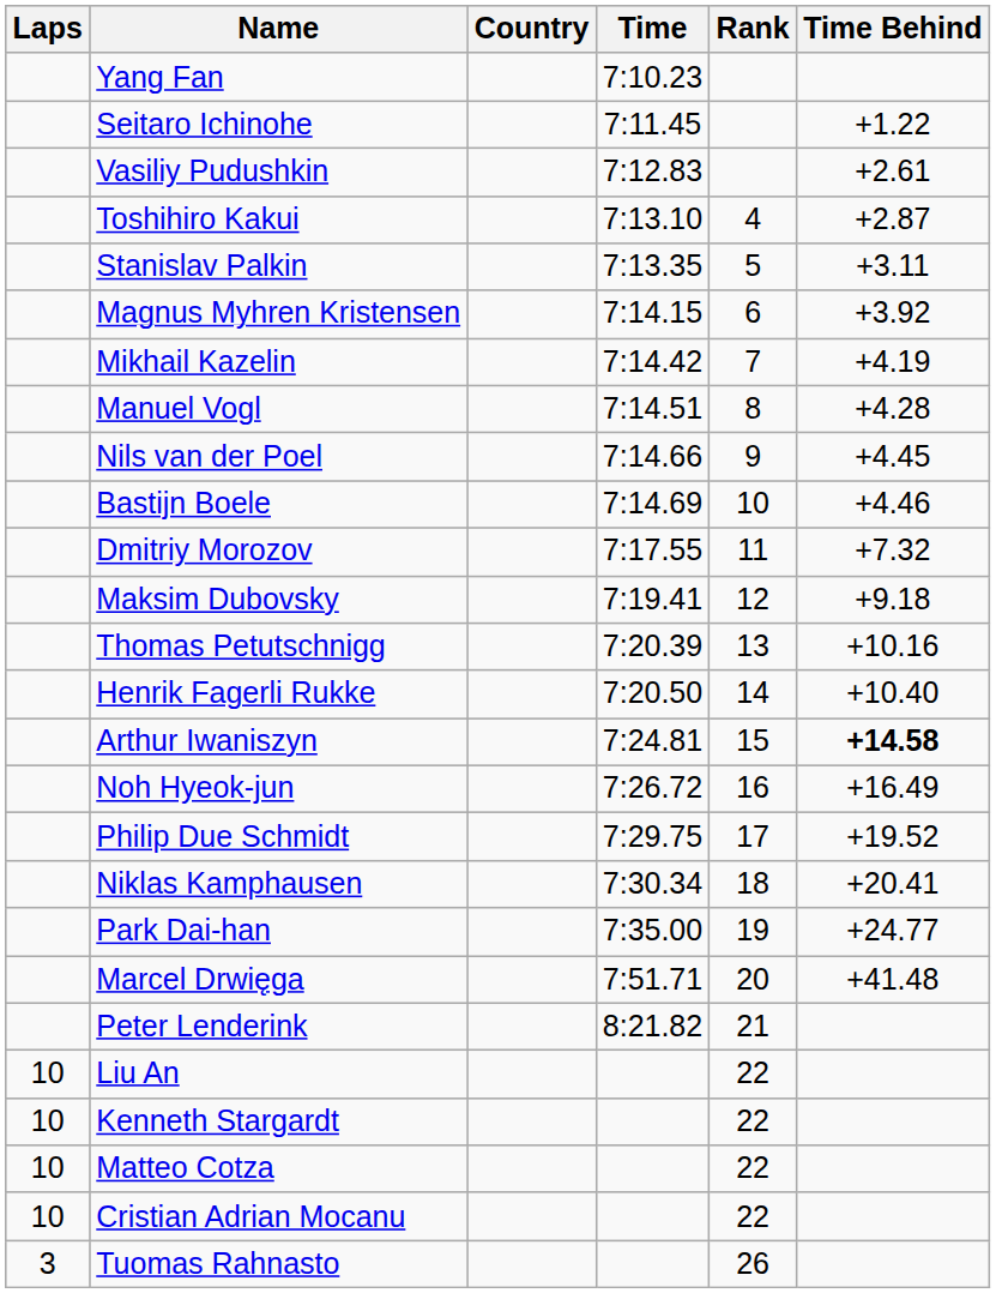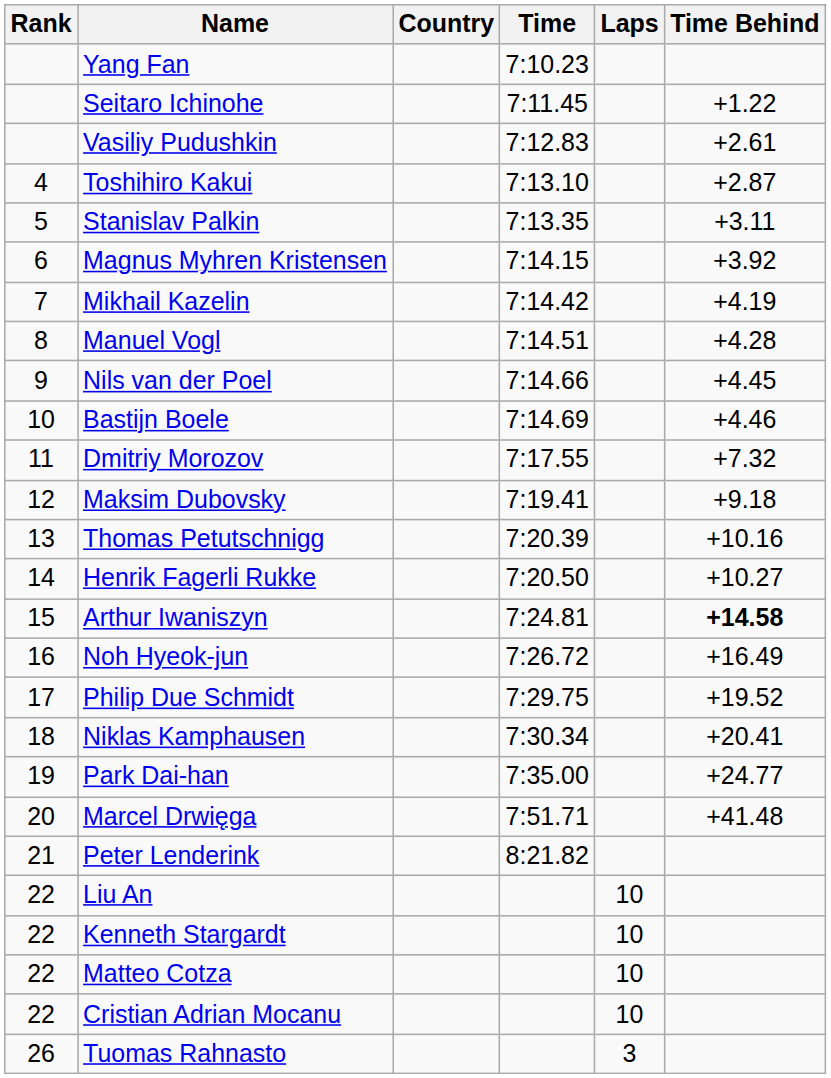columns swapped: Rank <-> Laps
Henrik Fagerli Rukke | Time Behind: +10.40 -> +10.27
